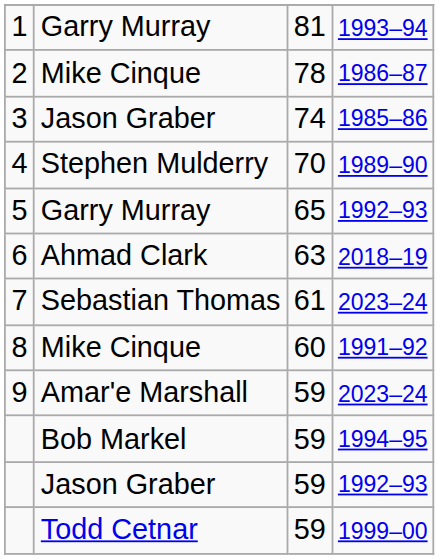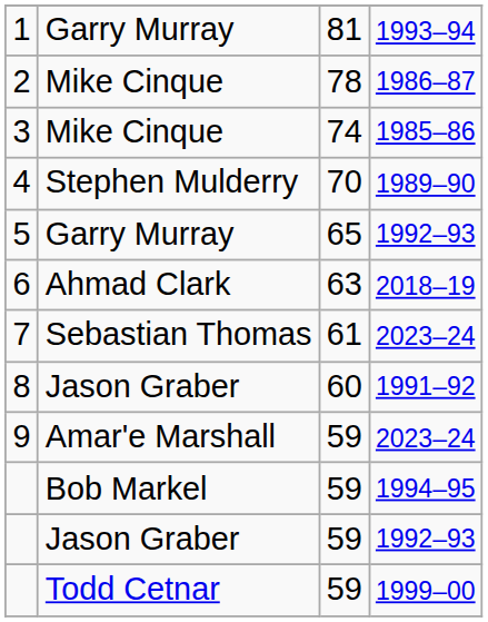3 | column 2: Jason Graber -> Mike Cinque
8 | column 2: Mike Cinque -> Jason Graber
